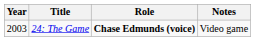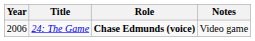24: The Game | Year: 2003 -> 2006
